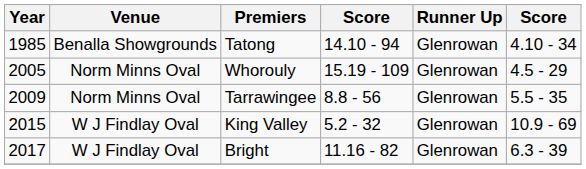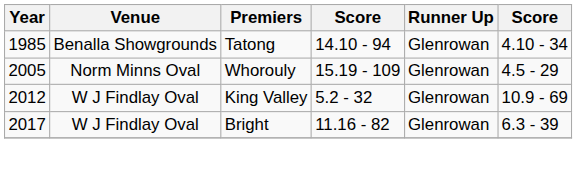- row: 2009 | Norm Minns Oval | Tarrawingee | 8.8 - 56 | Glenrowan | 5.5 - 35
King Valley | Year: 2015 -> 2012
